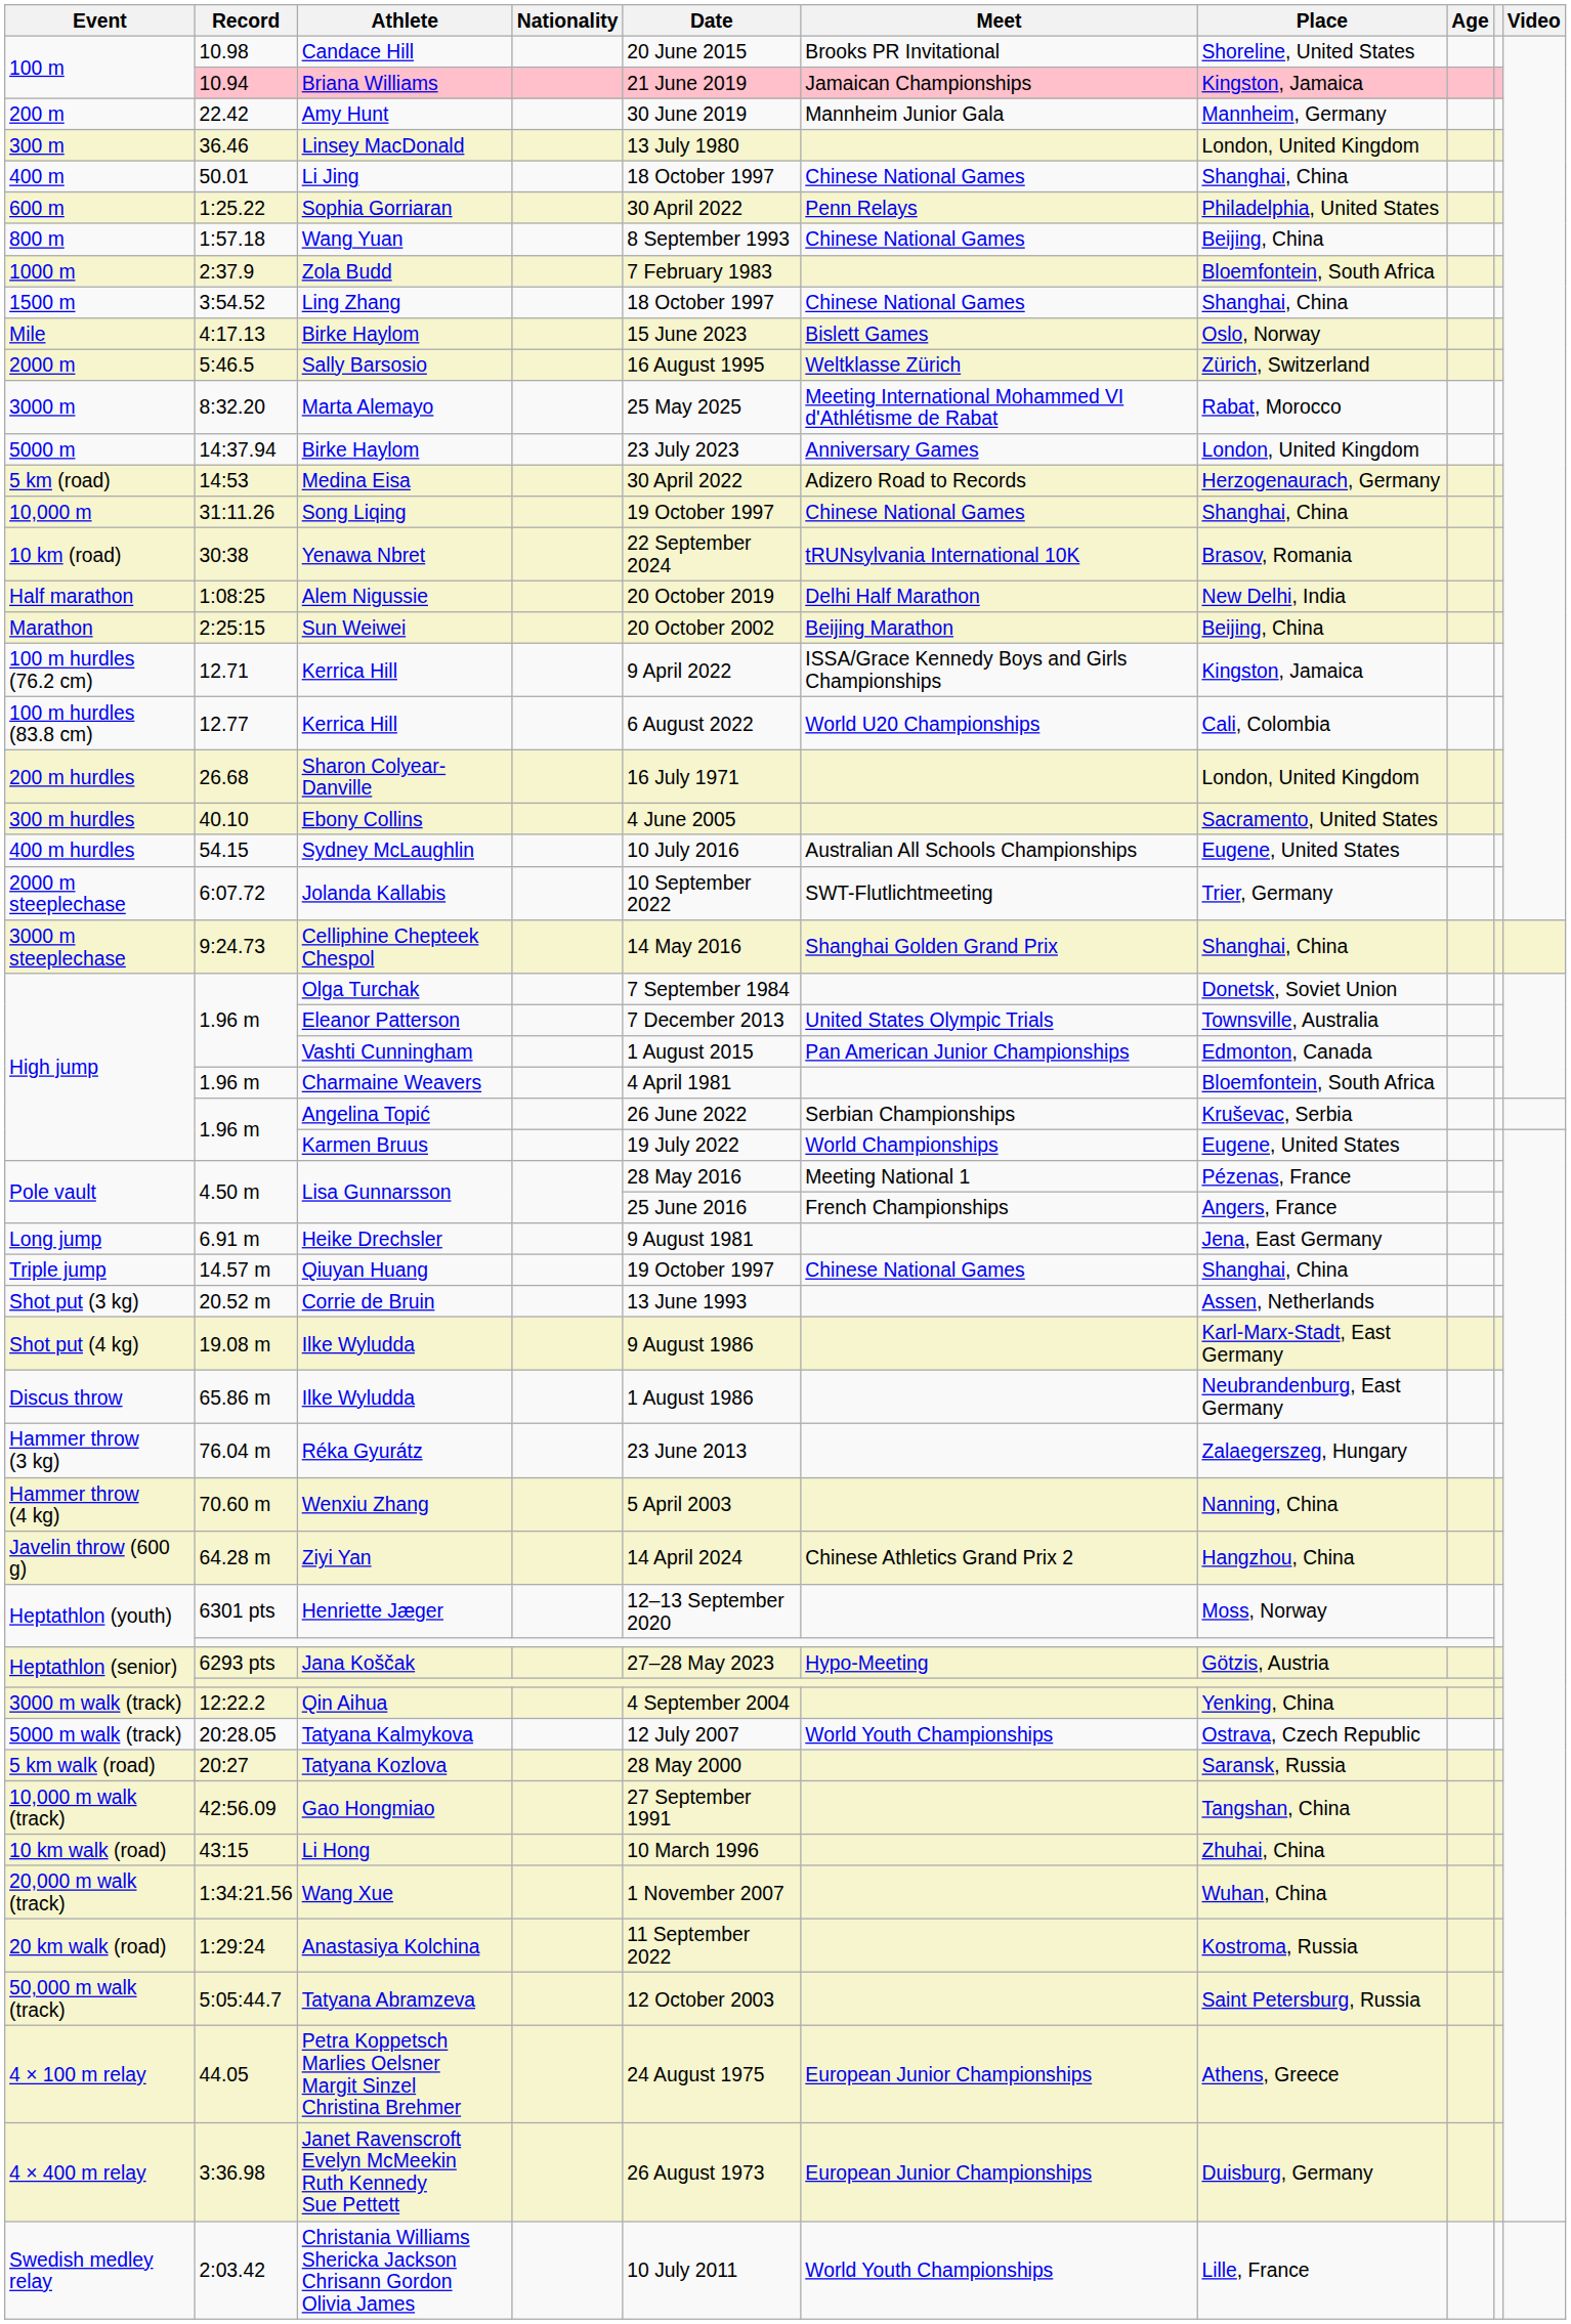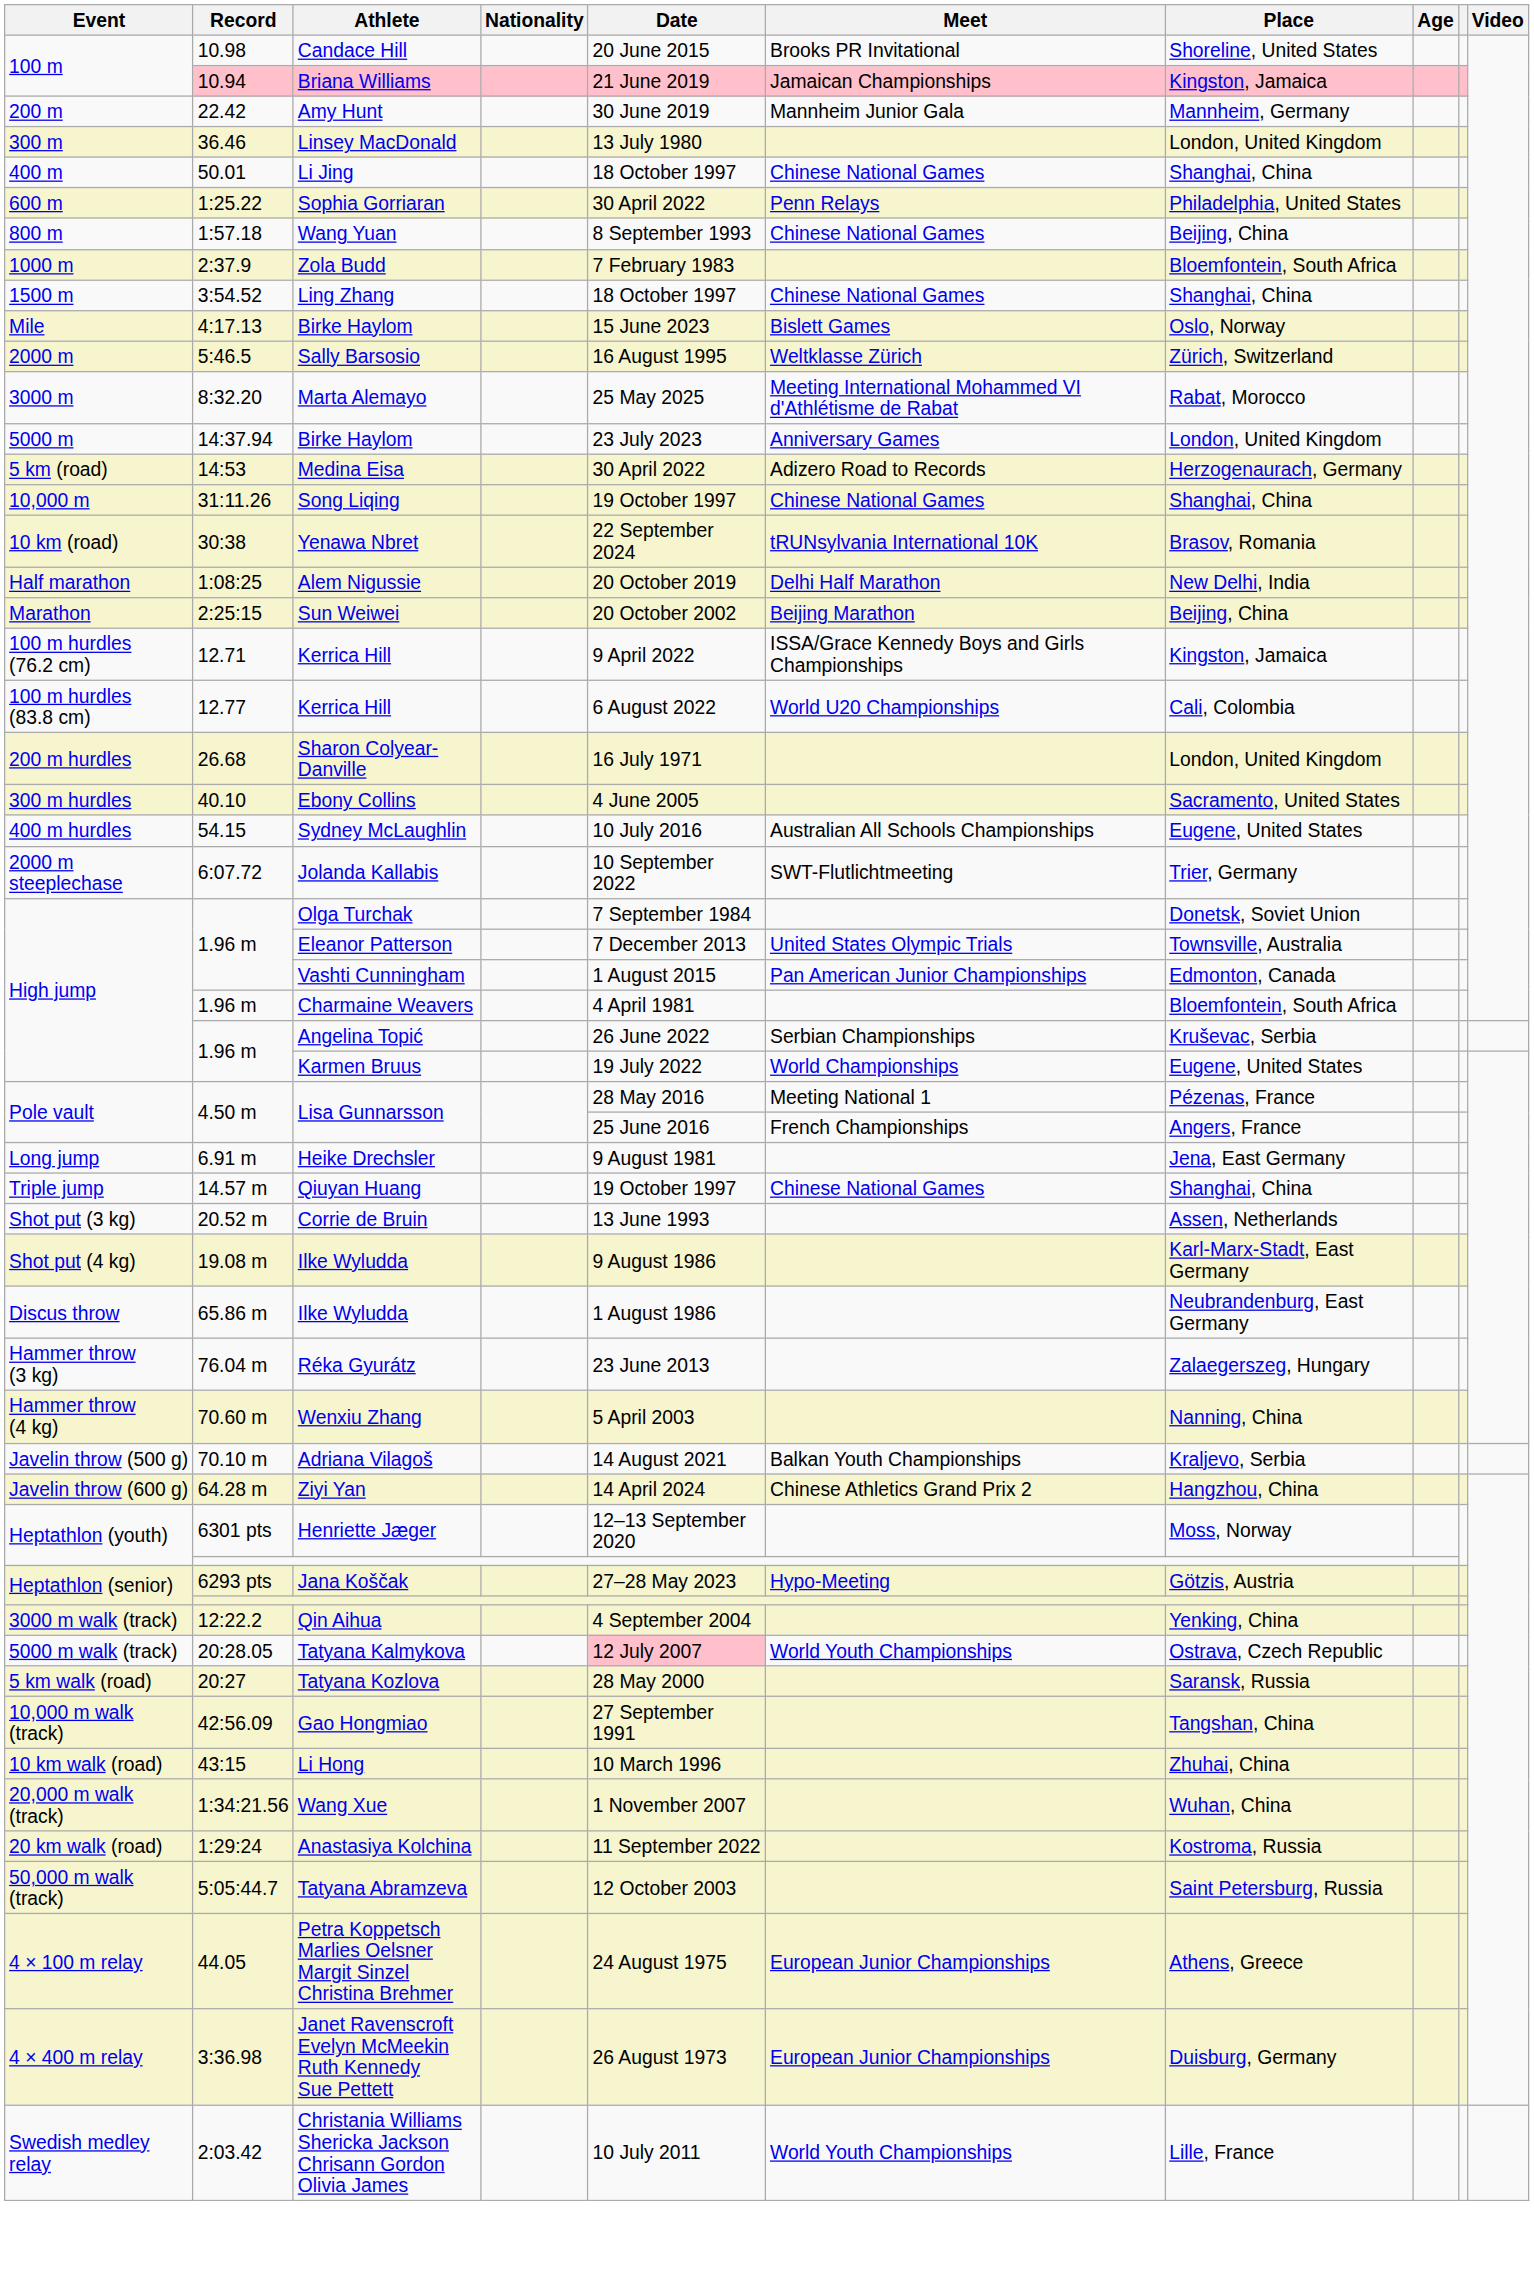- row: 3000 m steeplechase | 9:24.73 | Celliphine Chepteek Chespol | 14 May 2016 | Shanghai Golden Grand Prix | Shanghai, China
+ row: Javelin throw (500 g) | 70.10 m | Adriana Vilagoš | 14 August 2021 | Balkan Youth Championships | Kraljevo, Serbia
Tatyana Kalmykova | Date: no background -> pink background
